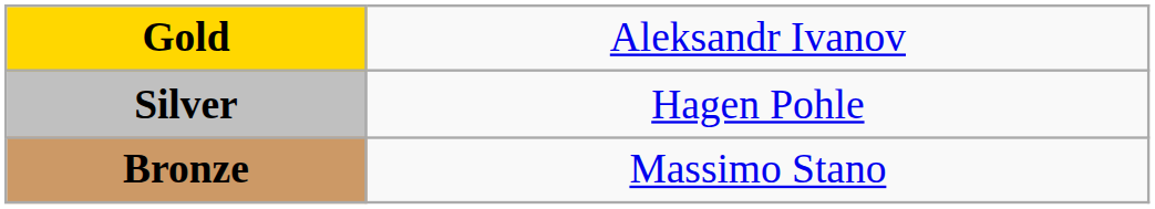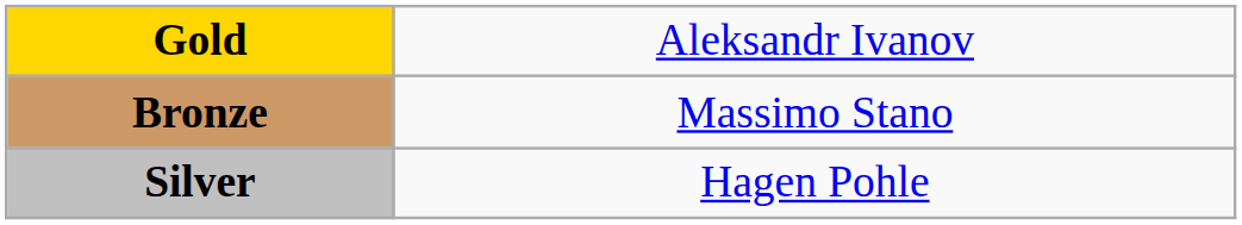rows swapped: Silver <-> Bronze
